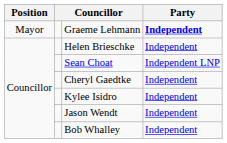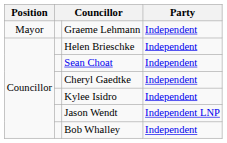Graeme Lehmann | Party: bold -> normal
Sean Choat | Party: Independent LNP -> Independent
Jason Wendt | Party: Independent -> Independent LNP
